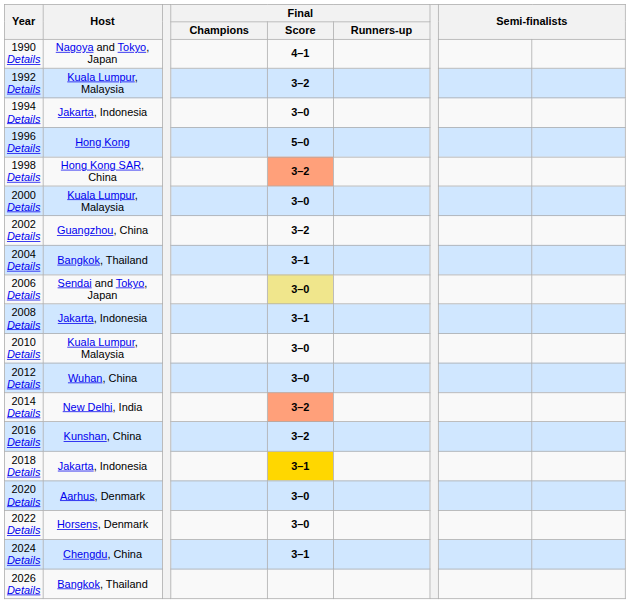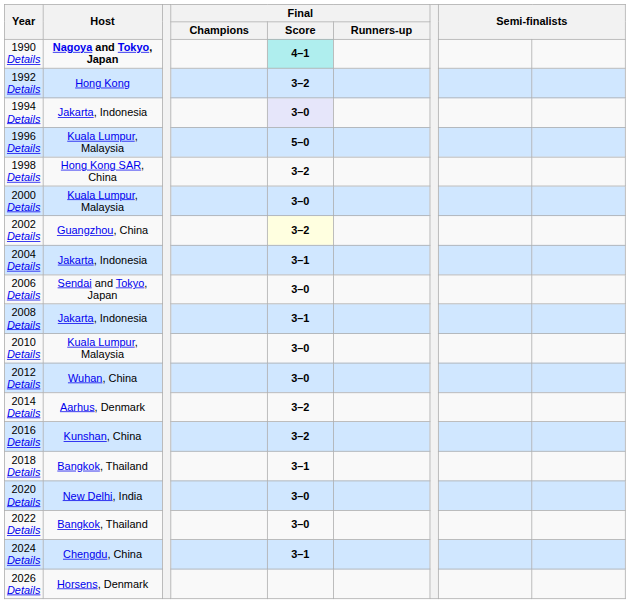1990 Details | Host: normal -> bold
1990 Details | Final / Score: no background -> paleturquoise background
1992 Details | Host: Kuala Lumpur, Malaysia -> Hong Kong
1994 Details | Final / Score: no background -> lavender background
1996 Details | Host: Hong Kong -> Kuala Lumpur, Malaysia
1998 Details | Final / Score: lightsalmon background -> no background
2002 Details | Final / Score: no background -> lightyellow background
2004 Details | Host: Bangkok, Thailand -> Jakarta, Indonesia
2006 Details | Final / Score: khaki background -> no background
2014 Details | Host: New Delhi, India -> Aarhus, Denmark
2014 Details | Final / Score: lightsalmon background -> no background
2018 Details | Host: Jakarta, Indonesia -> Bangkok, Thailand
2018 Details | Final / Score: gold background -> no background
2020 Details | Host: Aarhus, Denmark -> New Delhi, India
2022 Details | Host: Horsens, Denmark -> Bangkok, Thailand
2026 Details | Host: Bangkok, Thailand -> Horsens, Denmark
